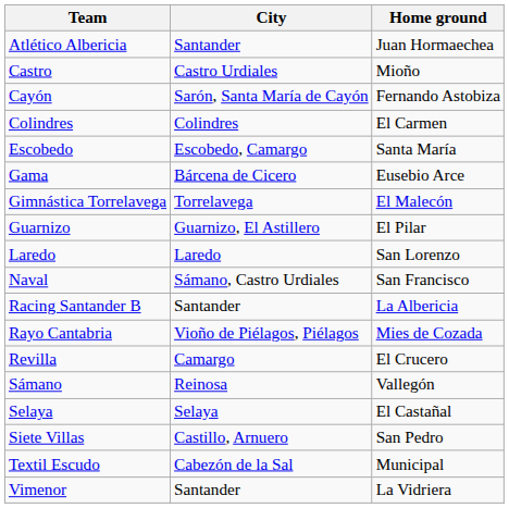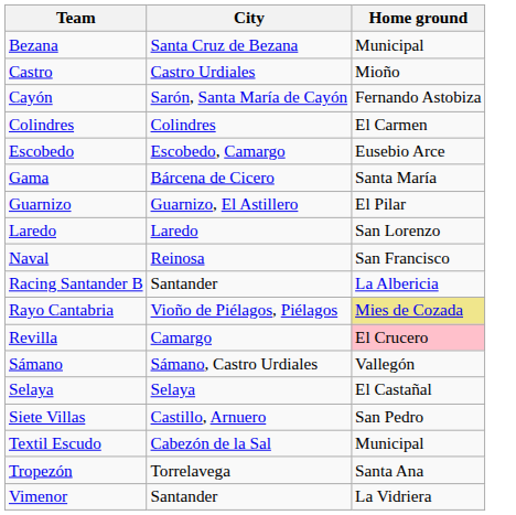- row: Atlético Albericia | Santander | Juan Hormaechea
+ row: Bezana | Santa Cruz de Bezana | Municipal
Escobedo | Home ground: Santa María -> Eusebio Arce
Gama | Home ground: Eusebio Arce -> Santa María
- row: Gimnástica Torrelavega | Torrelavega | El Malecón
Naval | City: Sámano, Castro Urdiales -> Reinosa
Rayo Cantabria | Home ground: no background -> khaki background
Revilla | Home ground: no background -> pink background
Sámano | City: Reinosa -> Sámano, Castro Urdiales
+ row: Tropezón | Torrelavega | Santa Ana
